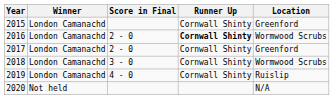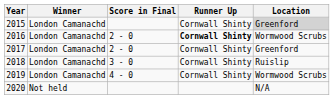2015 | Location: no background -> lightgrey background
2018 | Location: Wormwood Scrubs -> Ruislip
2019 | Location: Ruislip -> Wormwood Scrubs
